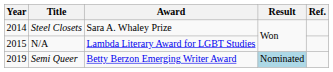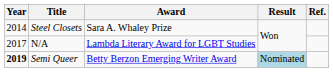N/A | Year: 2015 -> 2017
Semi Queer | Year: normal -> bold
